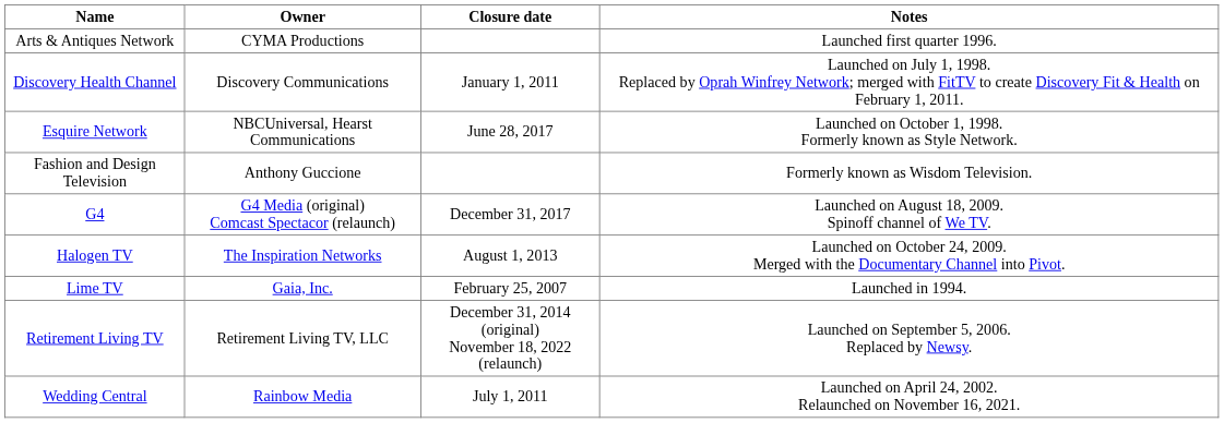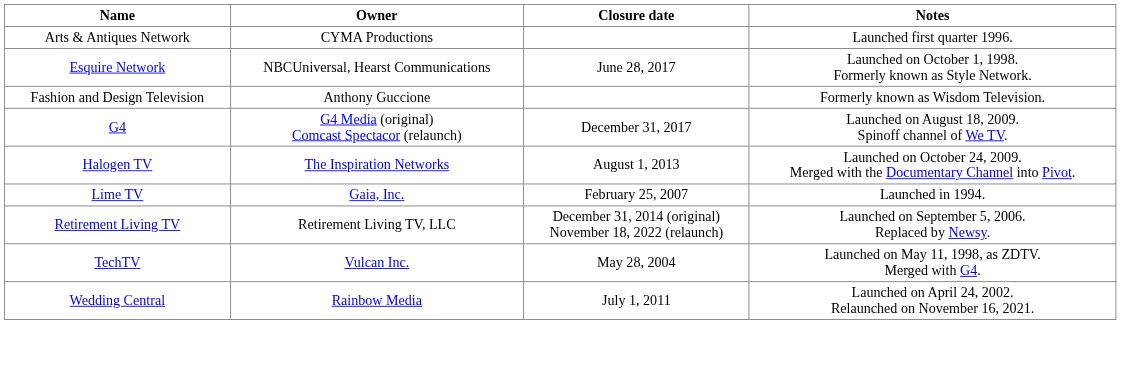- row: Discovery Health Channel | Discovery Communications | January 1, 2011 | Launched on July 1, 1998. Replaced by Oprah Winfrey Network; merged with FitTV to create Discovery Fit & Health on February 1, 2011.
+ row: TechTV | Vulcan Inc. | May 28, 2004 | Launched on May 11, 1998, as ZDTV. Merged with G4.
